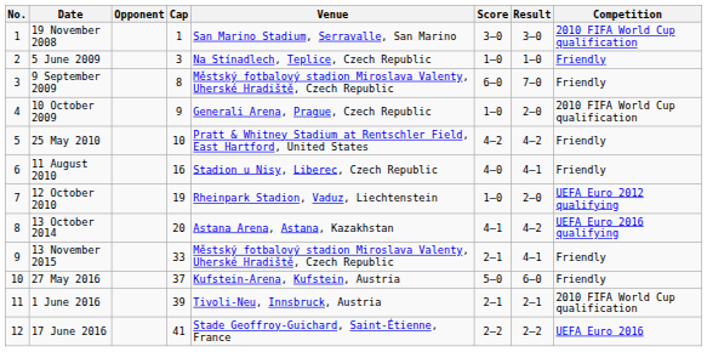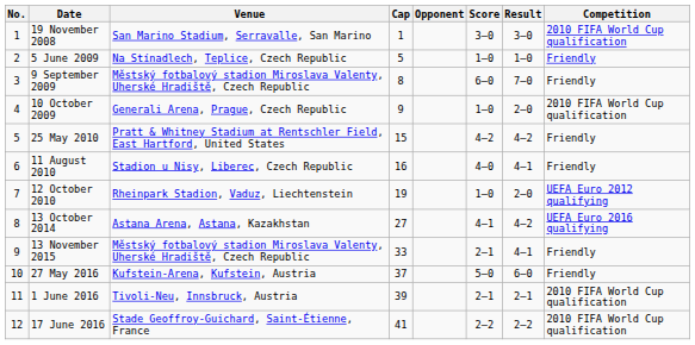columns swapped: Venue <-> Opponent
5 June 2009 | Cap: 3 -> 5
25 May 2010 | Cap: 10 -> 15
13 October 2014 | Cap: 20 -> 27
17 June 2016 | Competition: UEFA Euro 2016 -> 2010 FIFA World Cup qualification
